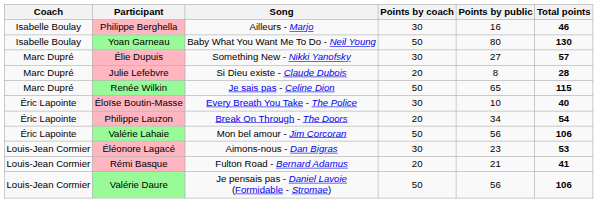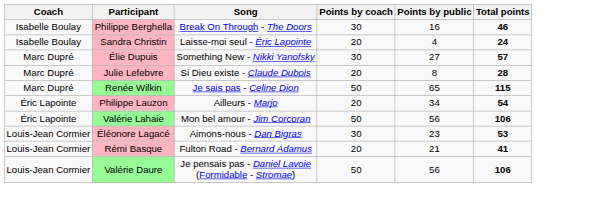Philippe Berghella | Song: Ailleurs - Marjo -> Break On Through - The Doors
+ row: Isabelle Boulay | Sandra Christin | Laisse-moi seul - Éric Lapointe | 20 | 4 | 24
- row: Isabelle Boulay | Yoan Garneau | Baby What You Want Me To Do - Neil Young | 50 | 80 | 130
- row: Éric Lapointe | Éloïse Boutin-Masse | Every Breath You Take - The Police | 30 | 10 | 40
Philippe Lauzon | Song: Break On Through - The Doors -> Ailleurs - Marjo
